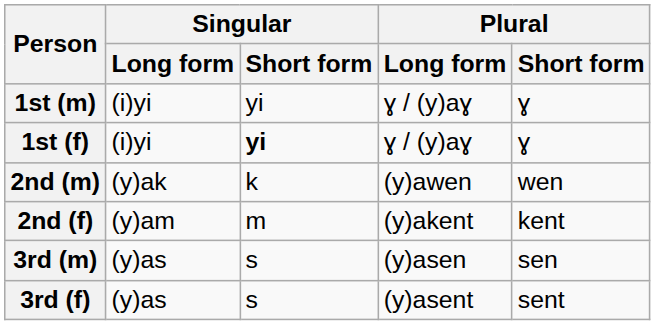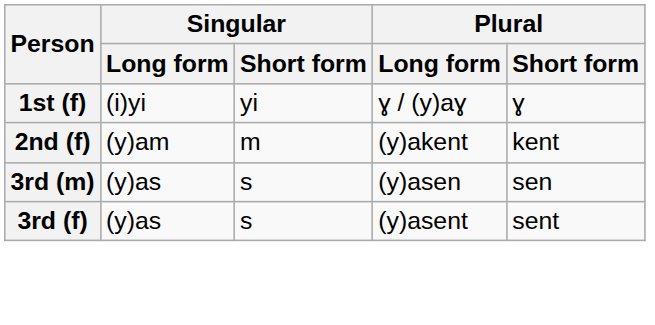- row: 1st (m) | (i)yi | yi | ɣ / (y)aɣ | ɣ
1st (f) | Singular / Short form: bold -> normal
- row: 2nd (m) | (y)ak | k | (y)awen | wen
